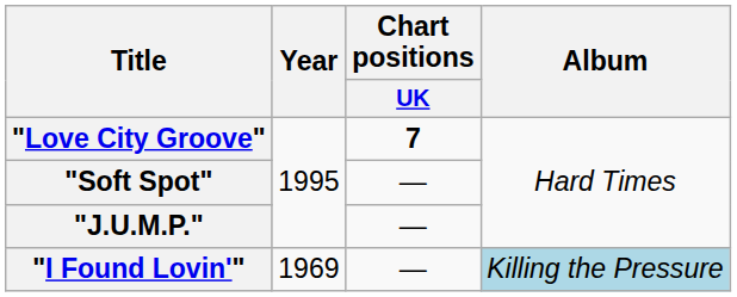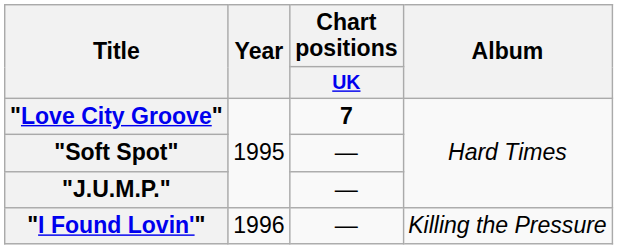"I Found Lovin'" | Year: 1969 -> 1996
"I Found Lovin'" | Album: lightblue background -> no background
